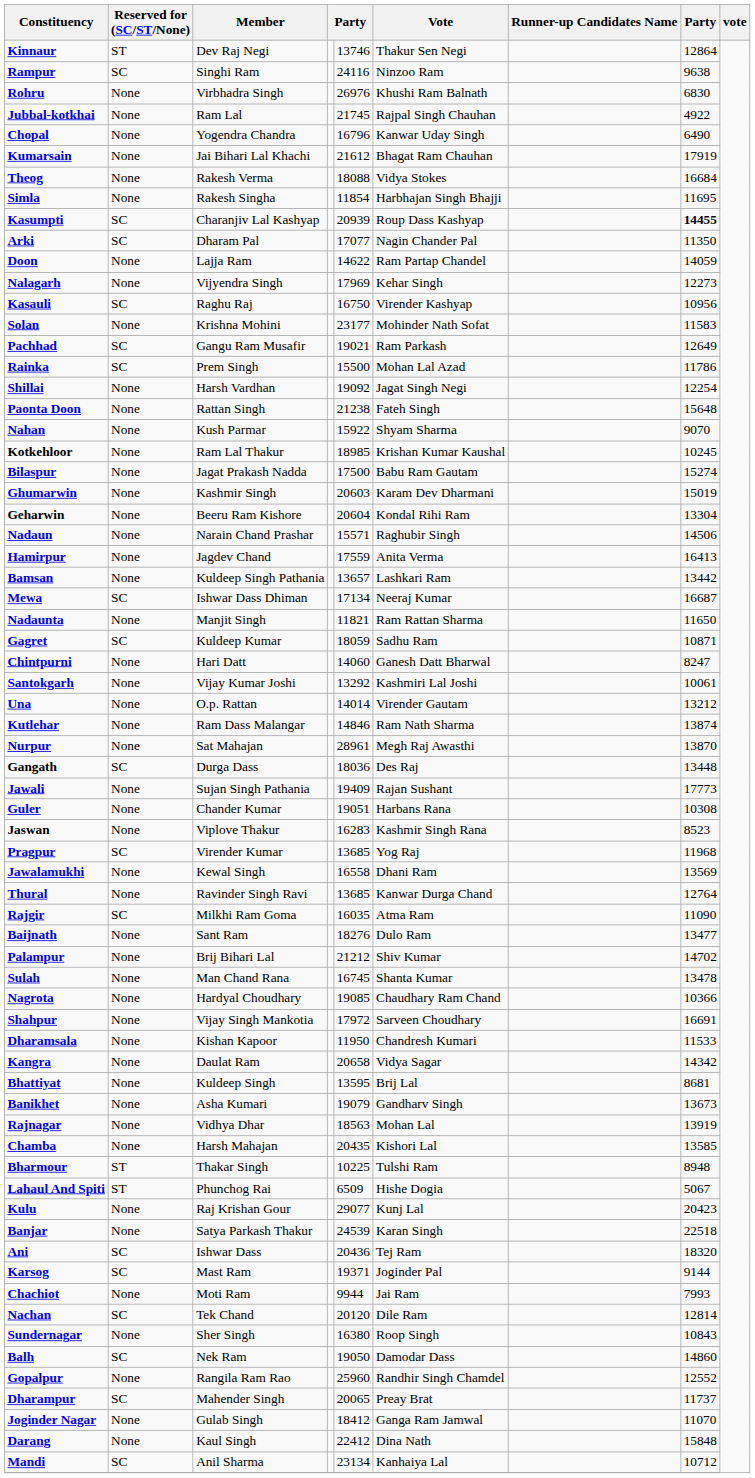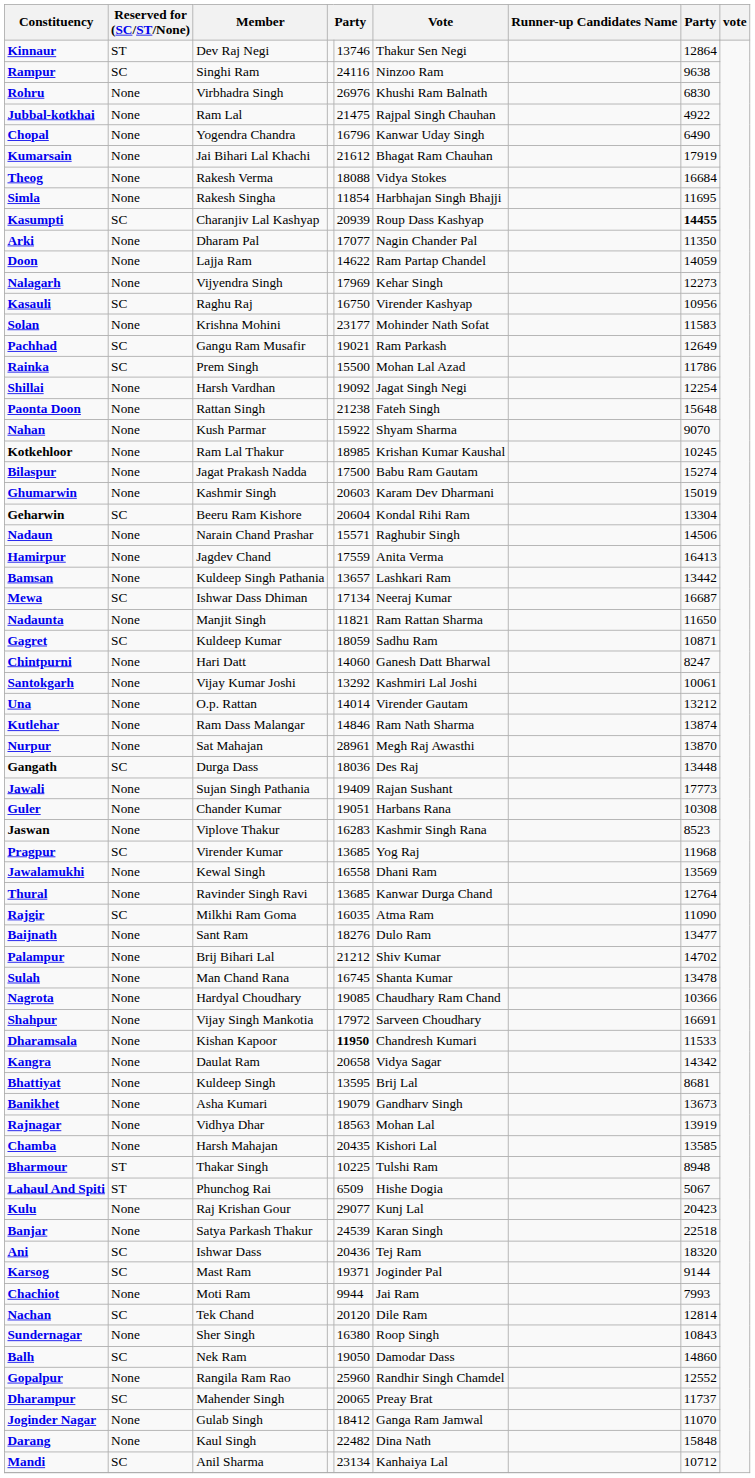Jubbal-kotkhai | column 5: 21745 -> 21475
Arki | Reserved for (SC/ST/None): SC -> None
Geharwin | Reserved for (SC/ST/None): None -> SC
Dharamsala | column 5: normal -> bold
Darang | column 5: 22412 -> 22482
